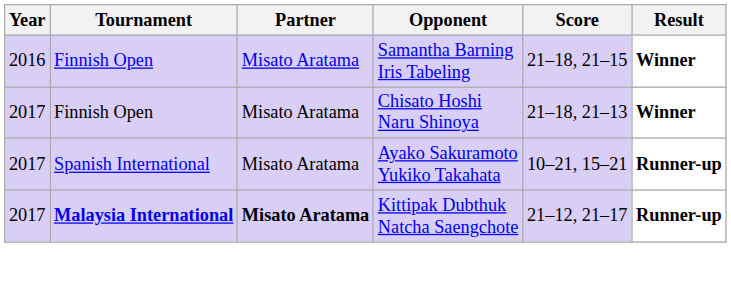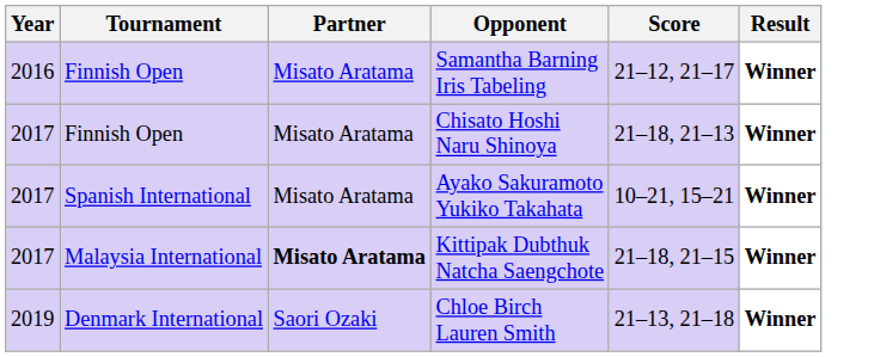Samantha Barning Iris Tabeling | Score: 21–18, 21–15 -> 21–12, 21–17
Ayako Sakuramoto Yukiko Takahata | Result: Runner-up -> Winner
Kittipak Dubthuk Natcha Saengchote | Tournament: bold -> normal
Kittipak Dubthuk Natcha Saengchote | Score: 21–12, 21–17 -> 21–18, 21–15
Kittipak Dubthuk Natcha Saengchote | Result: Runner-up -> Winner
+ row: 2019 | Denmark International | Saori Ozaki | Chloe Birch Lauren Smith | 21–13, 21–18 | Winner
